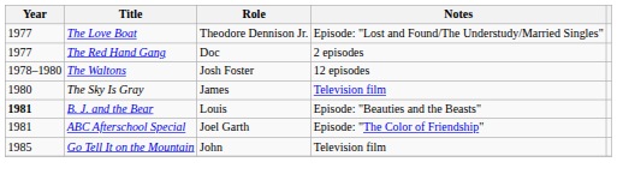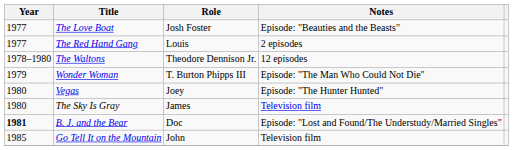The Love Boat | Role: Theodore Dennison Jr. -> Josh Foster
The Love Boat | Notes: Episode: "Lost and Found/The Understudy/Married Singles" -> Episode: "Beauties and the Beasts"
The Red Hand Gang | Role: Doc -> Louis
The Waltons | Role: Josh Foster -> Theodore Dennison Jr.
+ row: 1979 | Wonder Woman | T. Burton Phipps III | Episode: "The Man Who Could Not Die"
+ row: 1980 | Vegas | Joey | Episode: "The Hunter Hunted"
B. J. and the Bear | Role: Louis -> Doc
B. J. and the Bear | Notes: Episode: "Beauties and the Beasts" -> Episode: "Lost and Found/The Understudy/Married Singles"
- row: 1981 | ABC Afterschool Special | Joel Garth | Episode: "The Color of Friendship"
